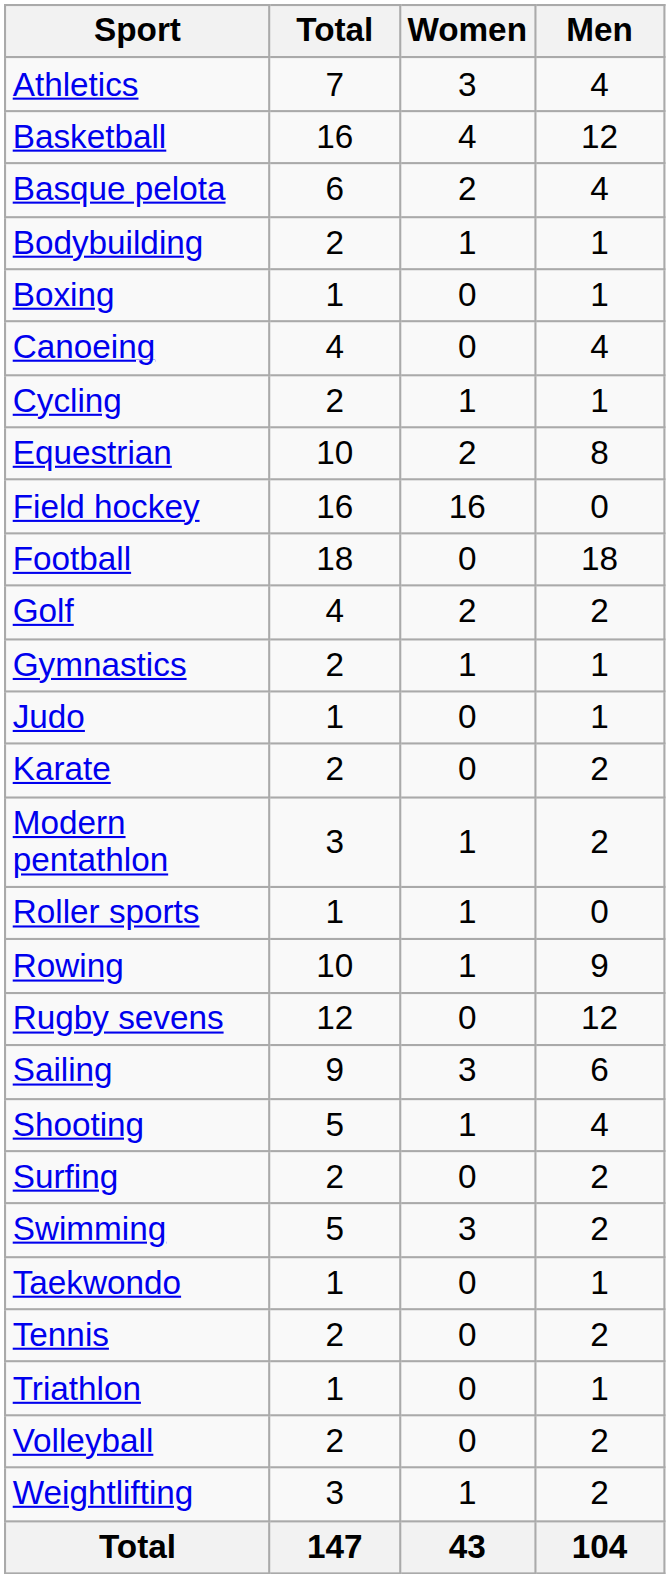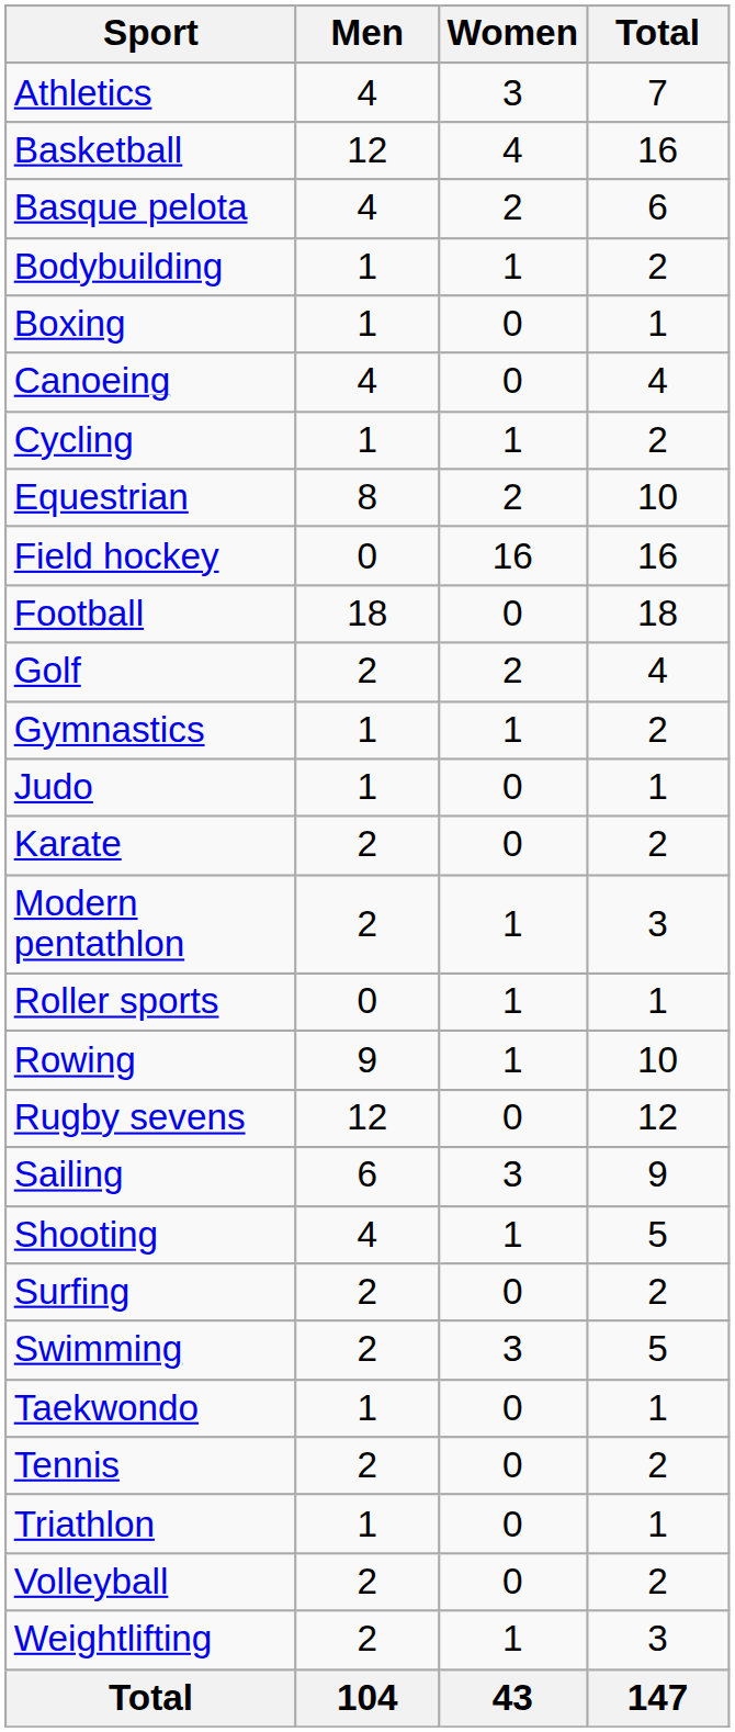columns swapped: Men <-> Total
